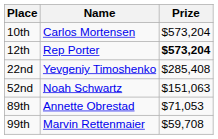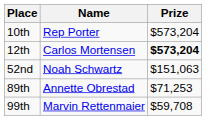10th | Name: Carlos Mortensen -> Rep Porter
12th | Name: Rep Porter -> Carlos Mortensen
- row: 22nd | Yevgeniy Timoshenko | $285,408
89th | Prize: $71,053 -> $71,253
